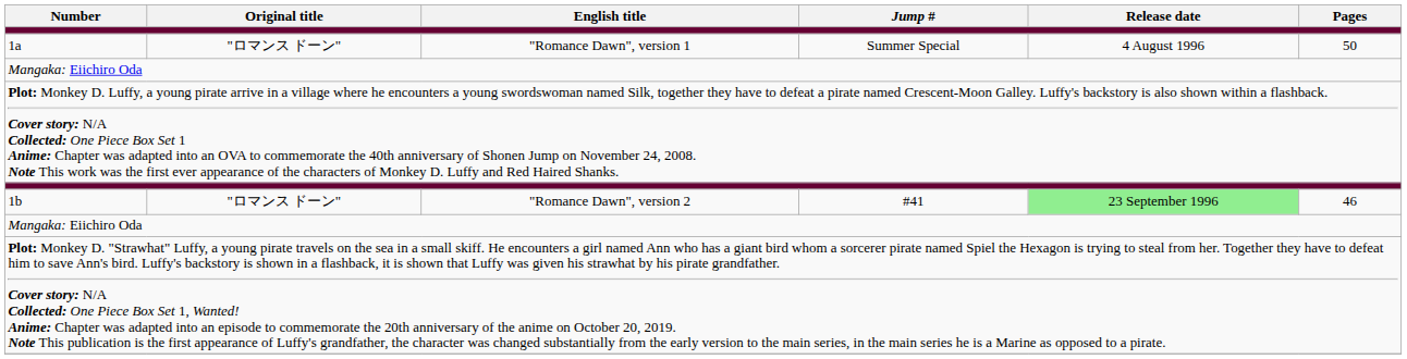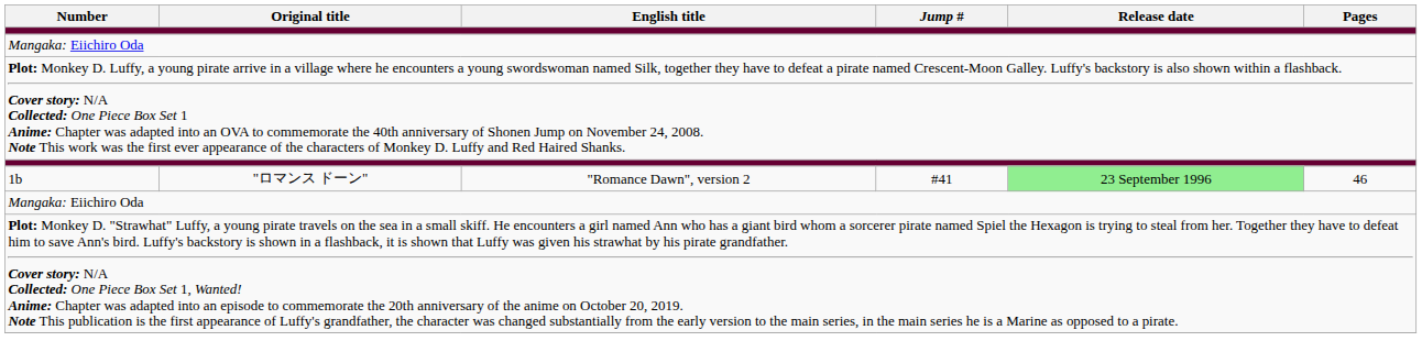- row: 1a | "ロマンス ドーン" | "Romance Dawn", version 1 | Summer Special | 4 August 1996 | 50
